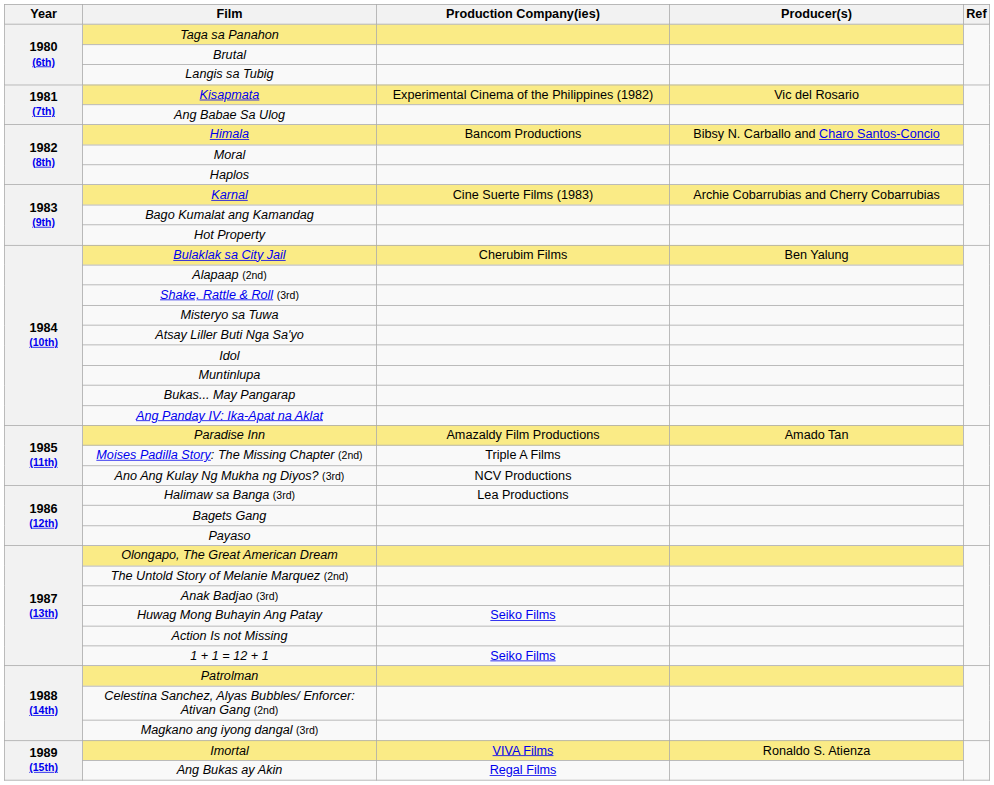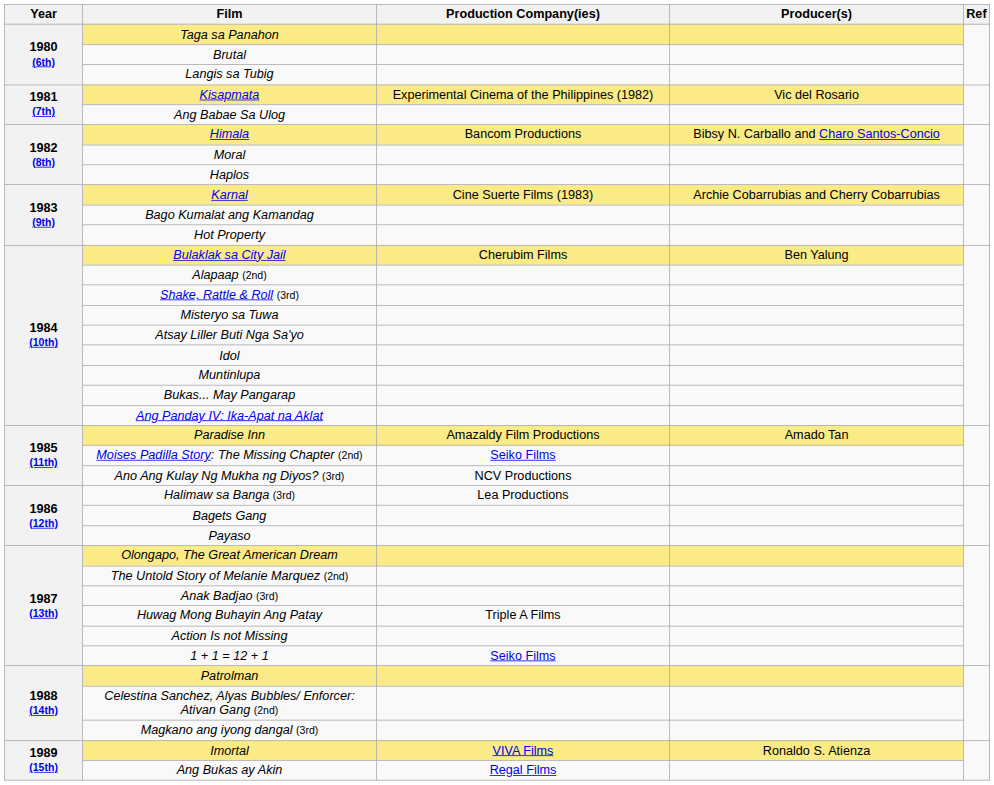Moises Padilla Story: The Missing Chapter (2nd) | Production Company(ies): Triple A Films -> Seiko Films
Huwag Mong Buhayin Ang Patay | Production Company(ies): Seiko Films -> Triple A Films
